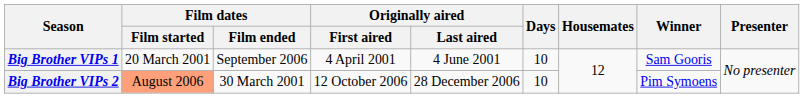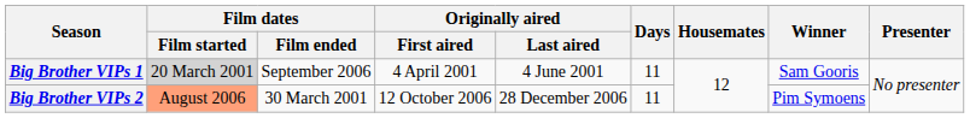Big Brother VIPs 1 | Film dates / Film started: no background -> lightgrey background
Big Brother VIPs 1 | Days: 10 -> 11
Big Brother VIPs 2 | Days: 10 -> 11
